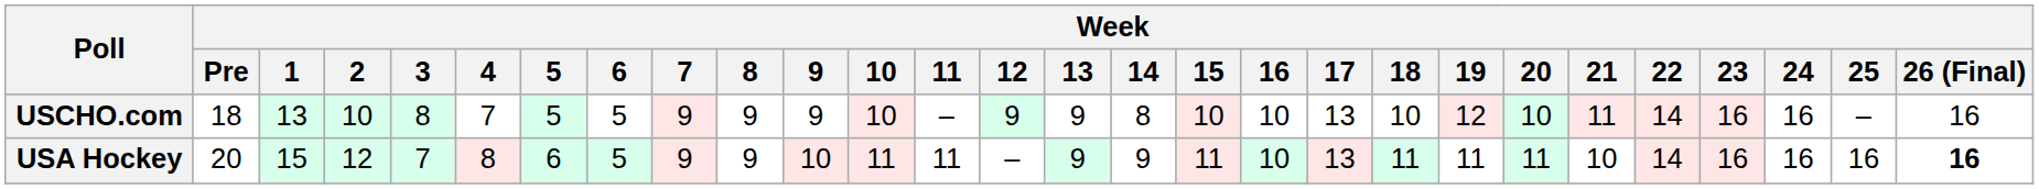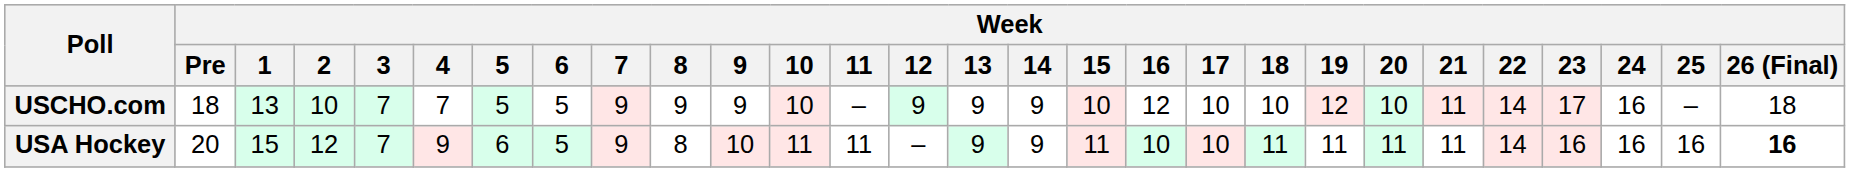USCHO.com | Week / 3: 8 -> 7
USCHO.com | Week / 14: 8 -> 9
USCHO.com | Week / 16: 10 -> 12
USCHO.com | Week / 17: 13 -> 10
USCHO.com | Week / 23: 16 -> 17
USCHO.com | Week / 26 (Final): 16 -> 18
USA Hockey | Week / 4: 8 -> 9
USA Hockey | Week / 8: 9 -> 8
USA Hockey | Week / 17: 13 -> 10
USA Hockey | Week / 21: 10 -> 11
